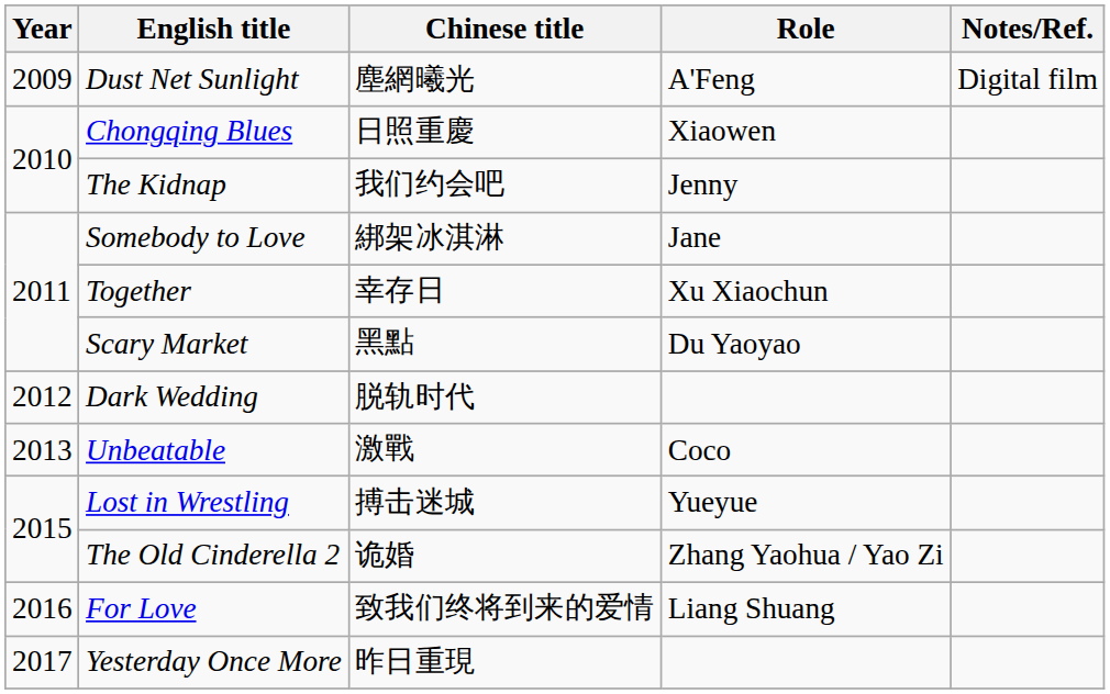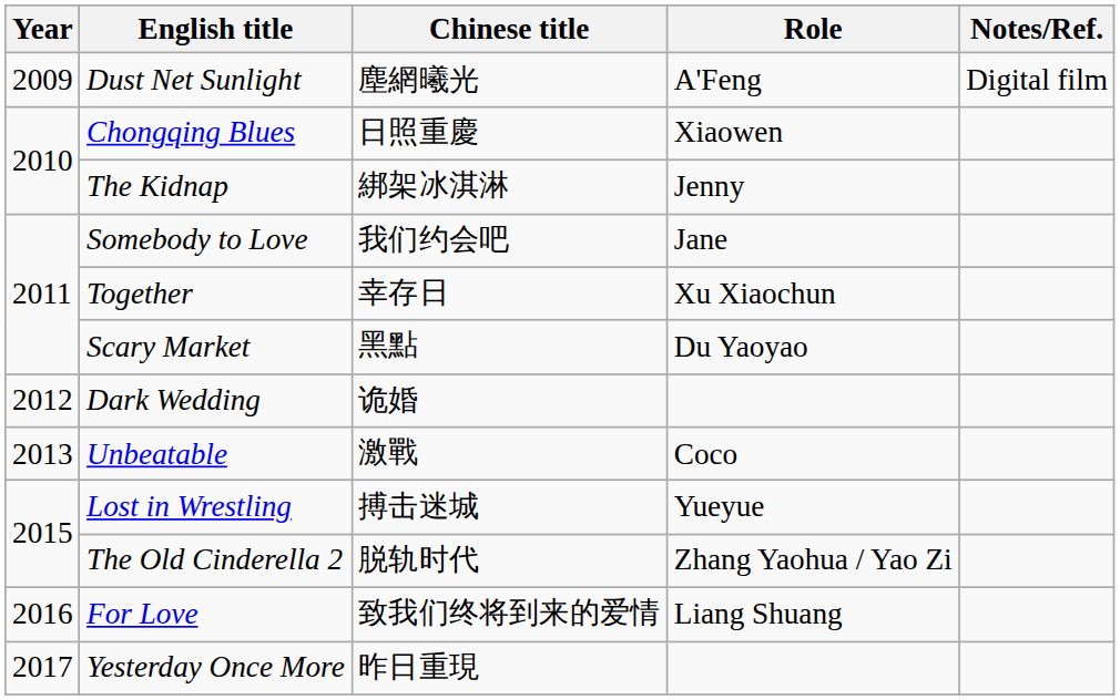The Kidnap | Chinese title: 我们约会吧 -> 綁架冰淇淋
Somebody to Love | Chinese title: 綁架冰淇淋 -> 我们约会吧
Dark Wedding | Chinese title: 脱轨时代 -> 诡婚
The Old Cinderella 2 | Chinese title: 诡婚 -> 脱轨时代
